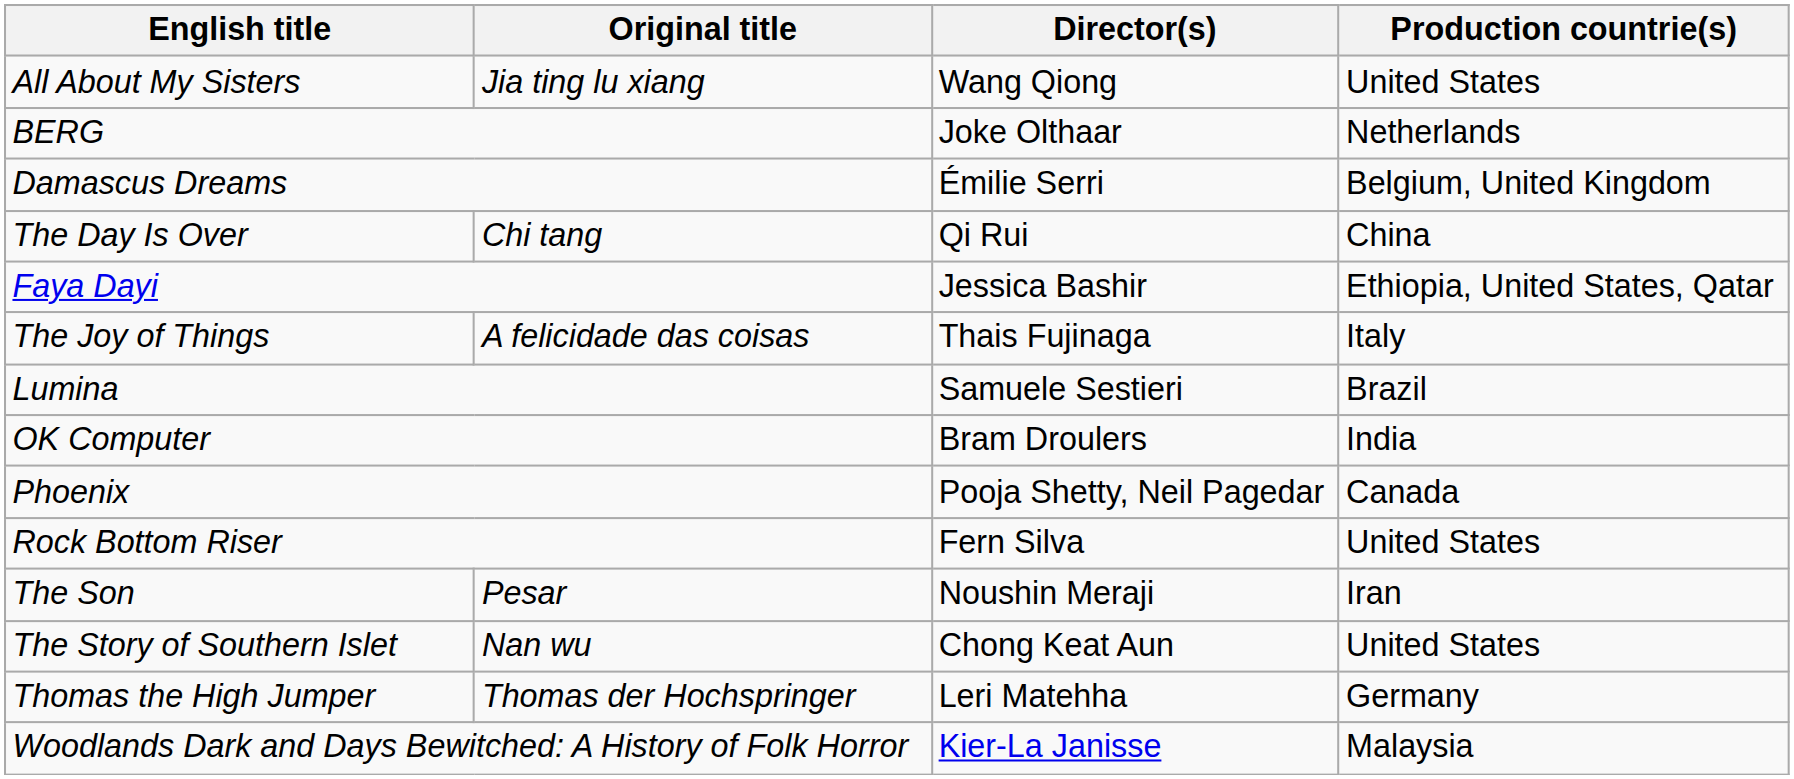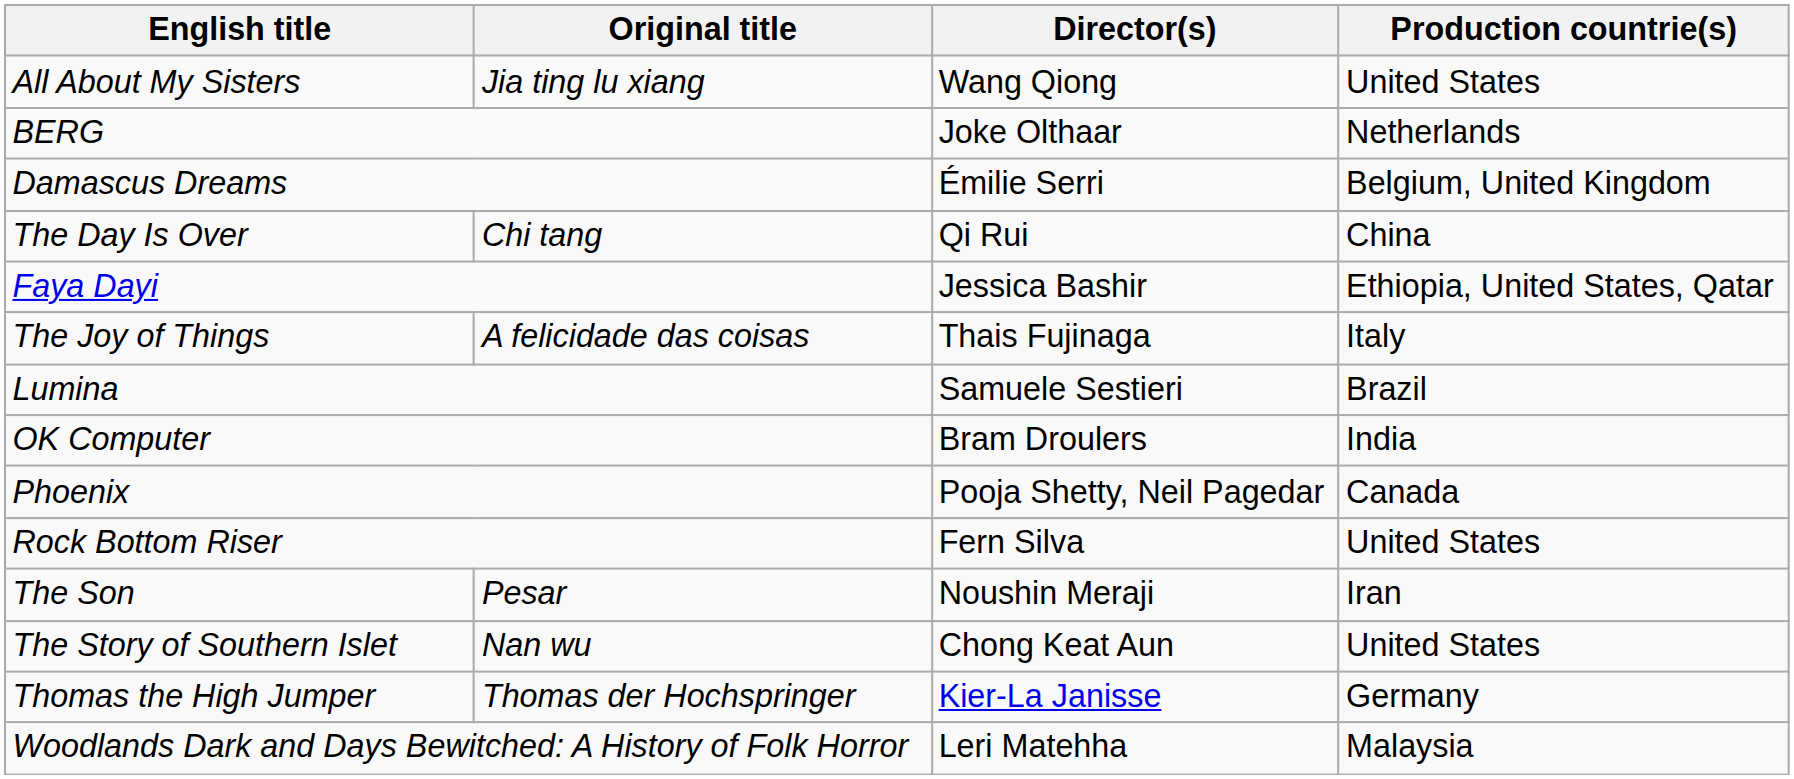Thomas the High Jumper | Director(s): Leri Matehha -> Kier-La Janisse
Woodlands Dark and Days Bewitched: A History of Folk Horror | Director(s): Kier-La Janisse -> Leri Matehha
